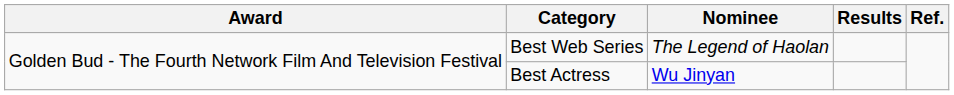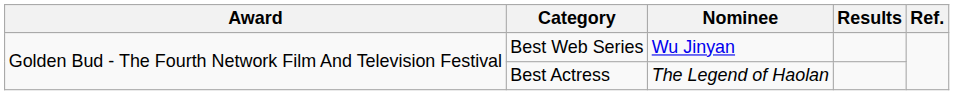Best Web Series | Nominee: The Legend of Haolan -> Wu Jinyan
Best Actress | Nominee: Wu Jinyan -> The Legend of Haolan
